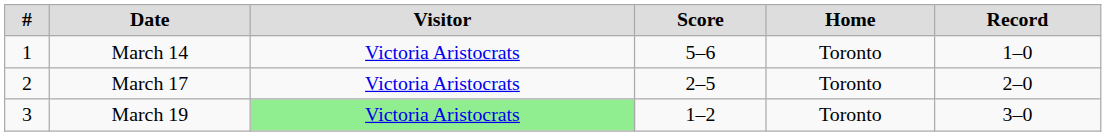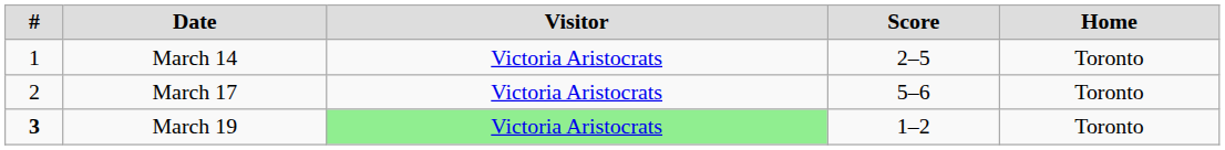- column: Record | 1–0 | 2–0 | 3–0
March 14 | Score: 5–6 -> 2–5
March 17 | Score: 2–5 -> 5–6
March 19 | #: normal -> bold
